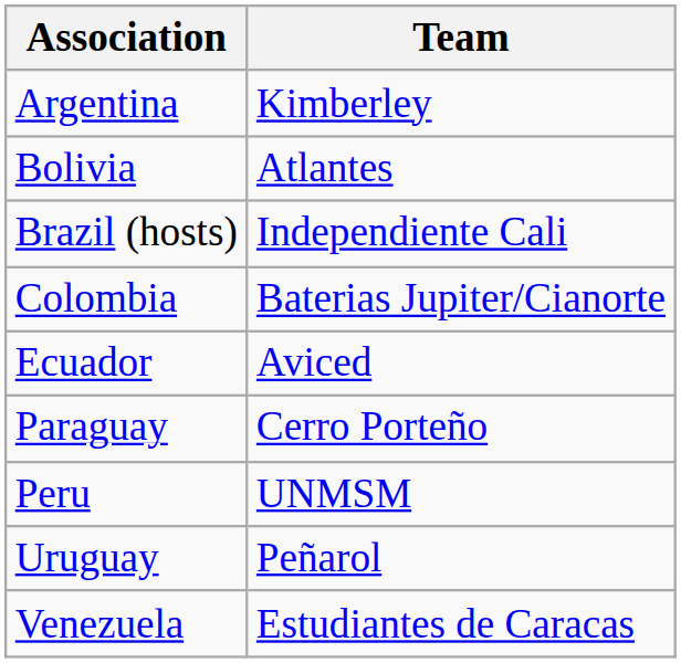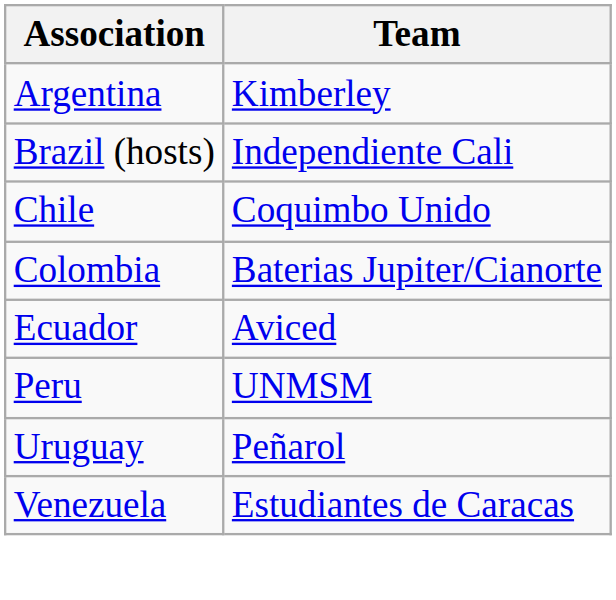- row: Bolivia | Atlantes
+ row: Chile | Coquimbo Unido
- row: Paraguay | Cerro Porteño
